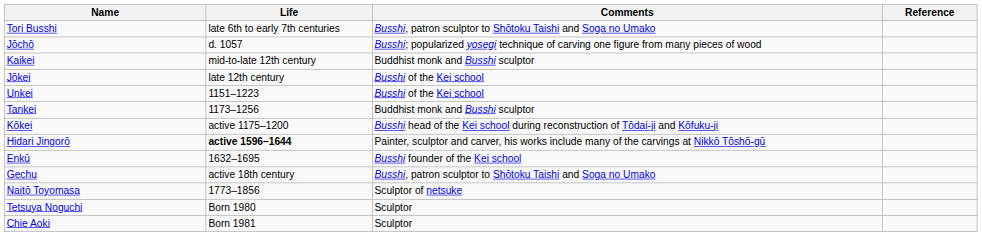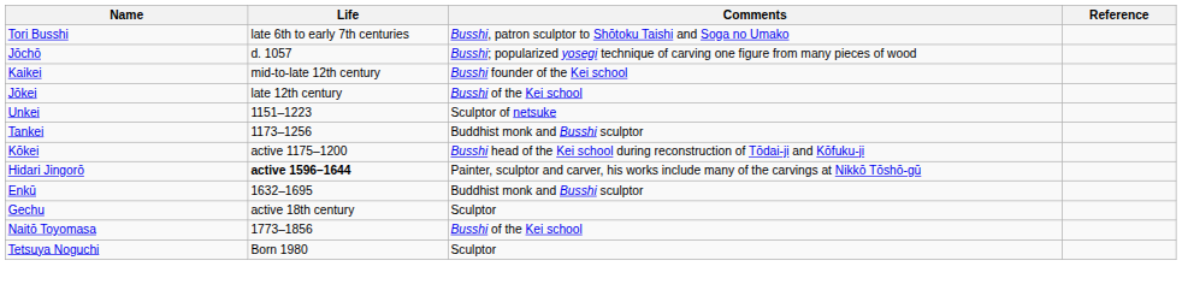Kaikei | Comments: Buddhist monk and Busshi sculptor -> Busshi founder of the Kei school
Unkei | Comments: Busshi of the Kei school -> Sculptor of netsuke
Enkū | Comments: Busshi founder of the Kei school -> Buddhist monk and Busshi sculptor
Gechu | Comments: Busshi, patron sculptor to Shōtoku Taishi and Soga no Umako -> Sculptor
Naitō Toyomasa | Comments: Sculptor of netsuke -> Busshi of the Kei school
- row: Chie Aoki | Born 1981 | Sculptor
